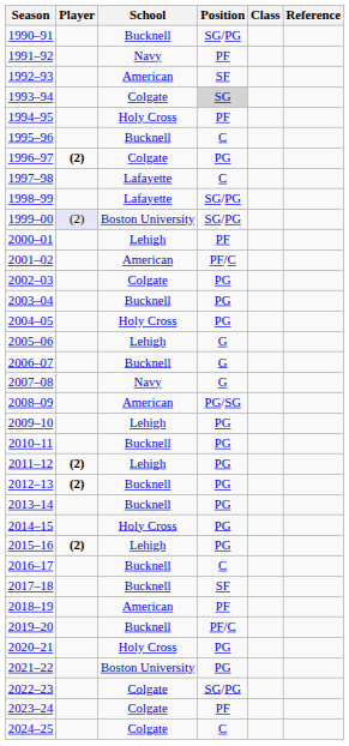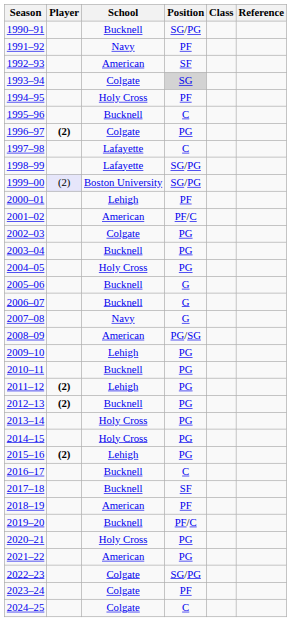2005–06 | School: Lehigh -> Bucknell
2013–14 | School: Bucknell -> Holy Cross
2021–22 | School: Boston University -> American
